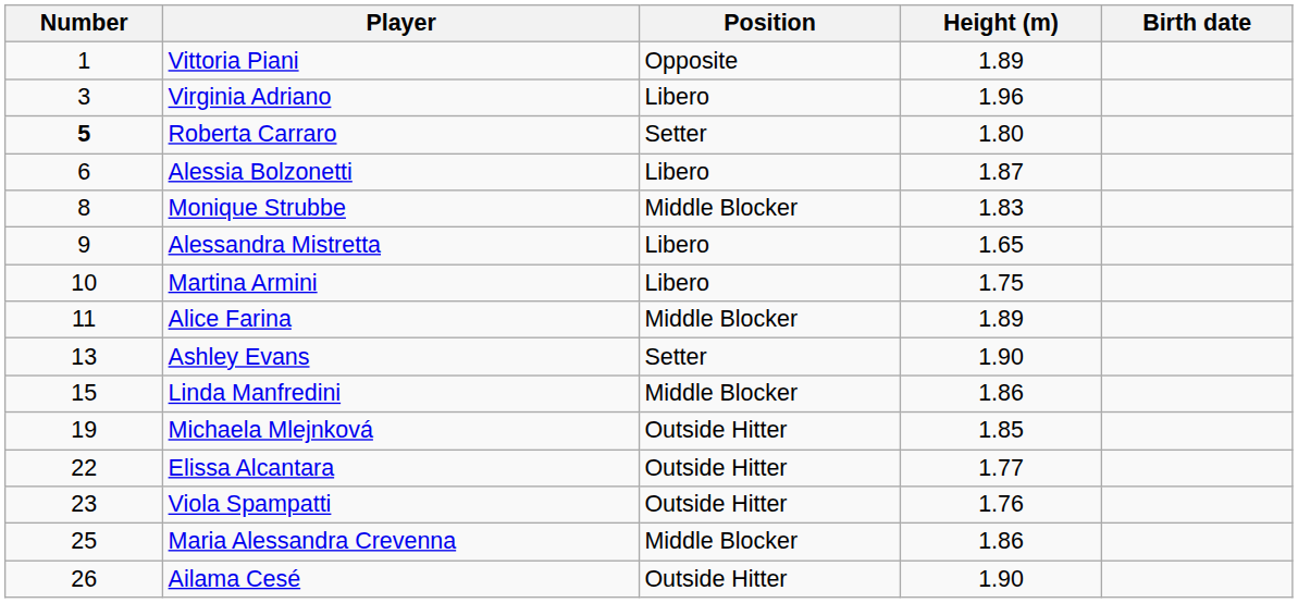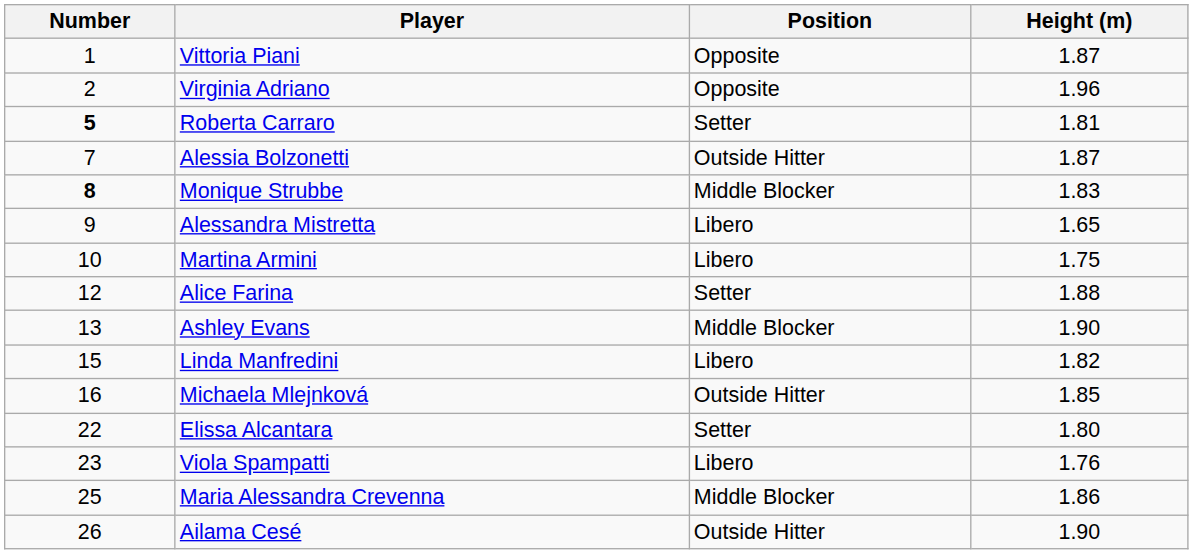- column: Birth date
Vittoria Piani | Height (m): 1.89 -> 1.87
Virginia Adriano | Number: 3 -> 2
Virginia Adriano | Position: Libero -> Opposite
Roberta Carraro | Height (m): 1.80 -> 1.81
Alessia Bolzonetti | Number: 6 -> 7
Alessia Bolzonetti | Position: Libero -> Outside Hitter
Monique Strubbe | Number: normal -> bold
Alice Farina | Number: 11 -> 12
Alice Farina | Position: Middle Blocker -> Setter
Alice Farina | Height (m): 1.89 -> 1.88
Ashley Evans | Position: Setter -> Middle Blocker
Linda Manfredini | Position: Middle Blocker -> Libero
Linda Manfredini | Height (m): 1.86 -> 1.82
Michaela Mlejnková | Number: 19 -> 16
Elissa Alcantara | Position: Outside Hitter -> Setter
Elissa Alcantara | Height (m): 1.77 -> 1.80
Viola Spampatti | Position: Outside Hitter -> Libero
